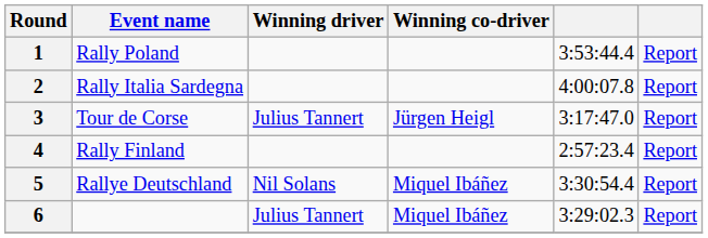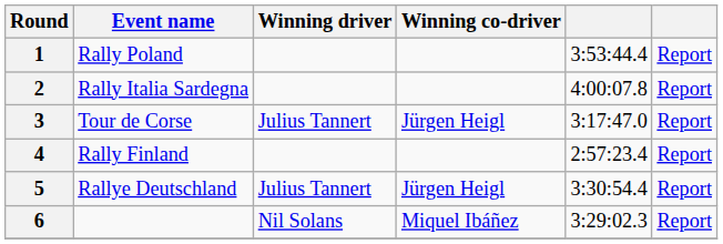5 | Winning driver: Nil Solans -> Julius Tannert
5 | Winning co-driver: Miquel Ibáñez -> Jürgen Heigl
6 | Winning driver: Julius Tannert -> Nil Solans
